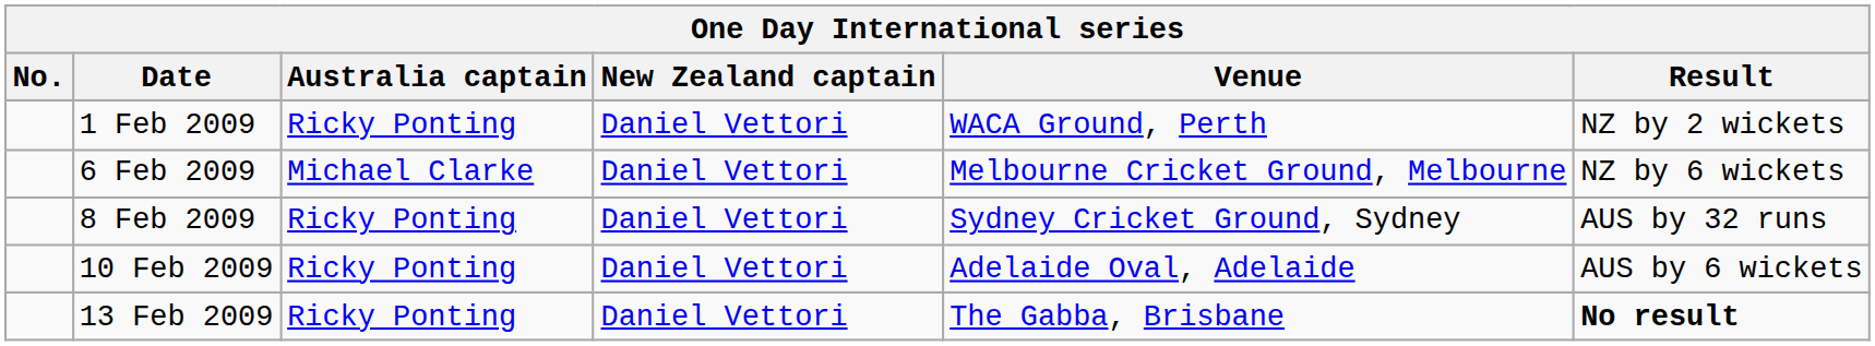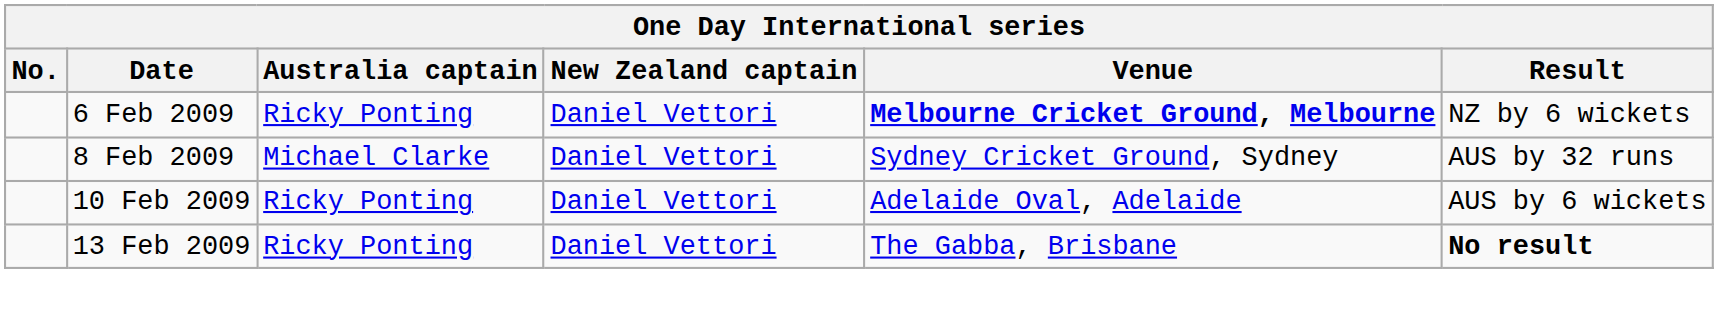- row: 1 Feb 2009 | Ricky Ponting | Daniel Vettori | WACA Ground, Perth | NZ by 2 wickets
6 Feb 2009 | Australia captain: Michael Clarke -> Ricky Ponting
6 Feb 2009 | Venue: normal -> bold
8 Feb 2009 | Australia captain: Ricky Ponting -> Michael Clarke
